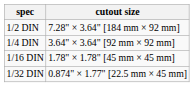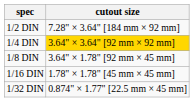1/4 DIN | cutout size: no background -> gold background
+ row: 1/8 DIN | 3.64" × 1.78" [92 mm × 45 mm]
